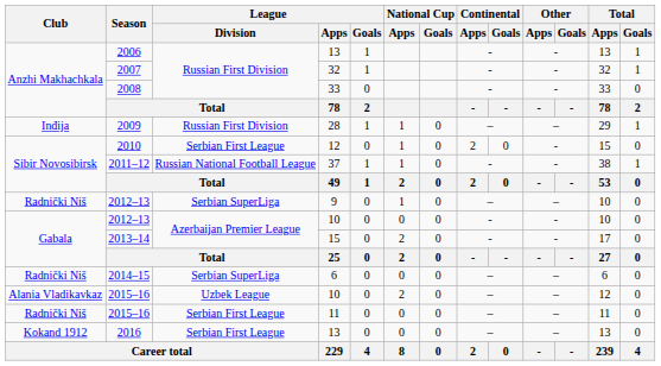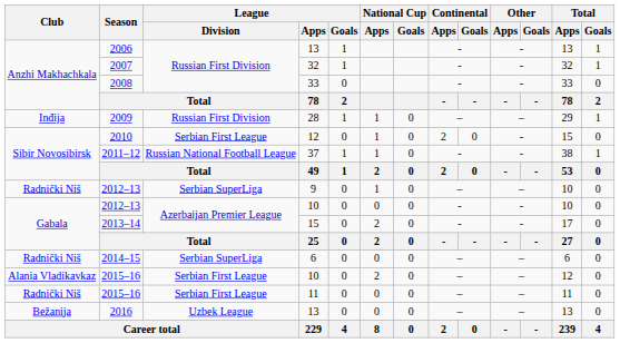2015–16 / 10 | League / Division: Uzbek League -> Serbian First League
2016 | Club: Kokand 1912 -> Bežanija
2016 | League / Division: Serbian First League -> Uzbek League
